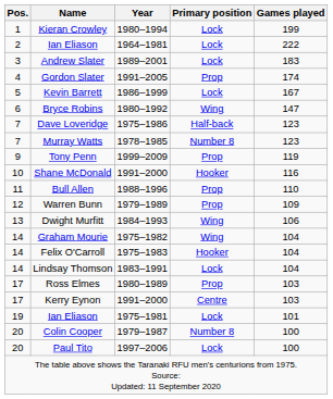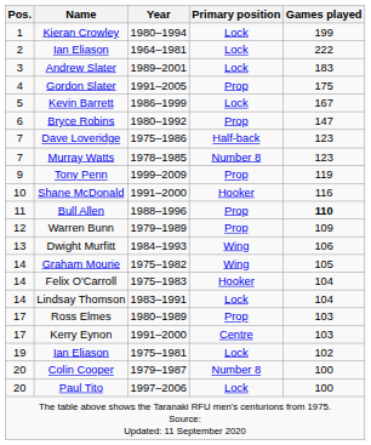Gordon Slater | Games played: 174 -> 175
Bryce Robins | Primary position: Wing -> Prop
Bull Allen | Games played: normal -> bold
Graham Mourie | Games played: 104 -> 105
Ian Eliason / 1975–1981 | Games played: 101 -> 102
